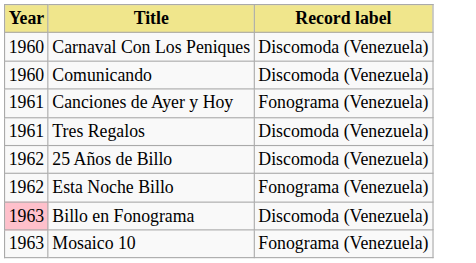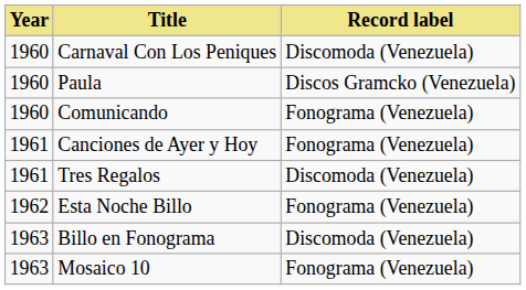+ row: 1960 | Paula | Discos Gramcko (Venezuela)
Comunicando | Record label: Discomoda (Venezuela) -> Fonograma (Venezuela)
- row: 1962 | 25 Años de Billo | Discomoda (Venezuela)
Billo en Fonograma | Year: pink background -> no background
